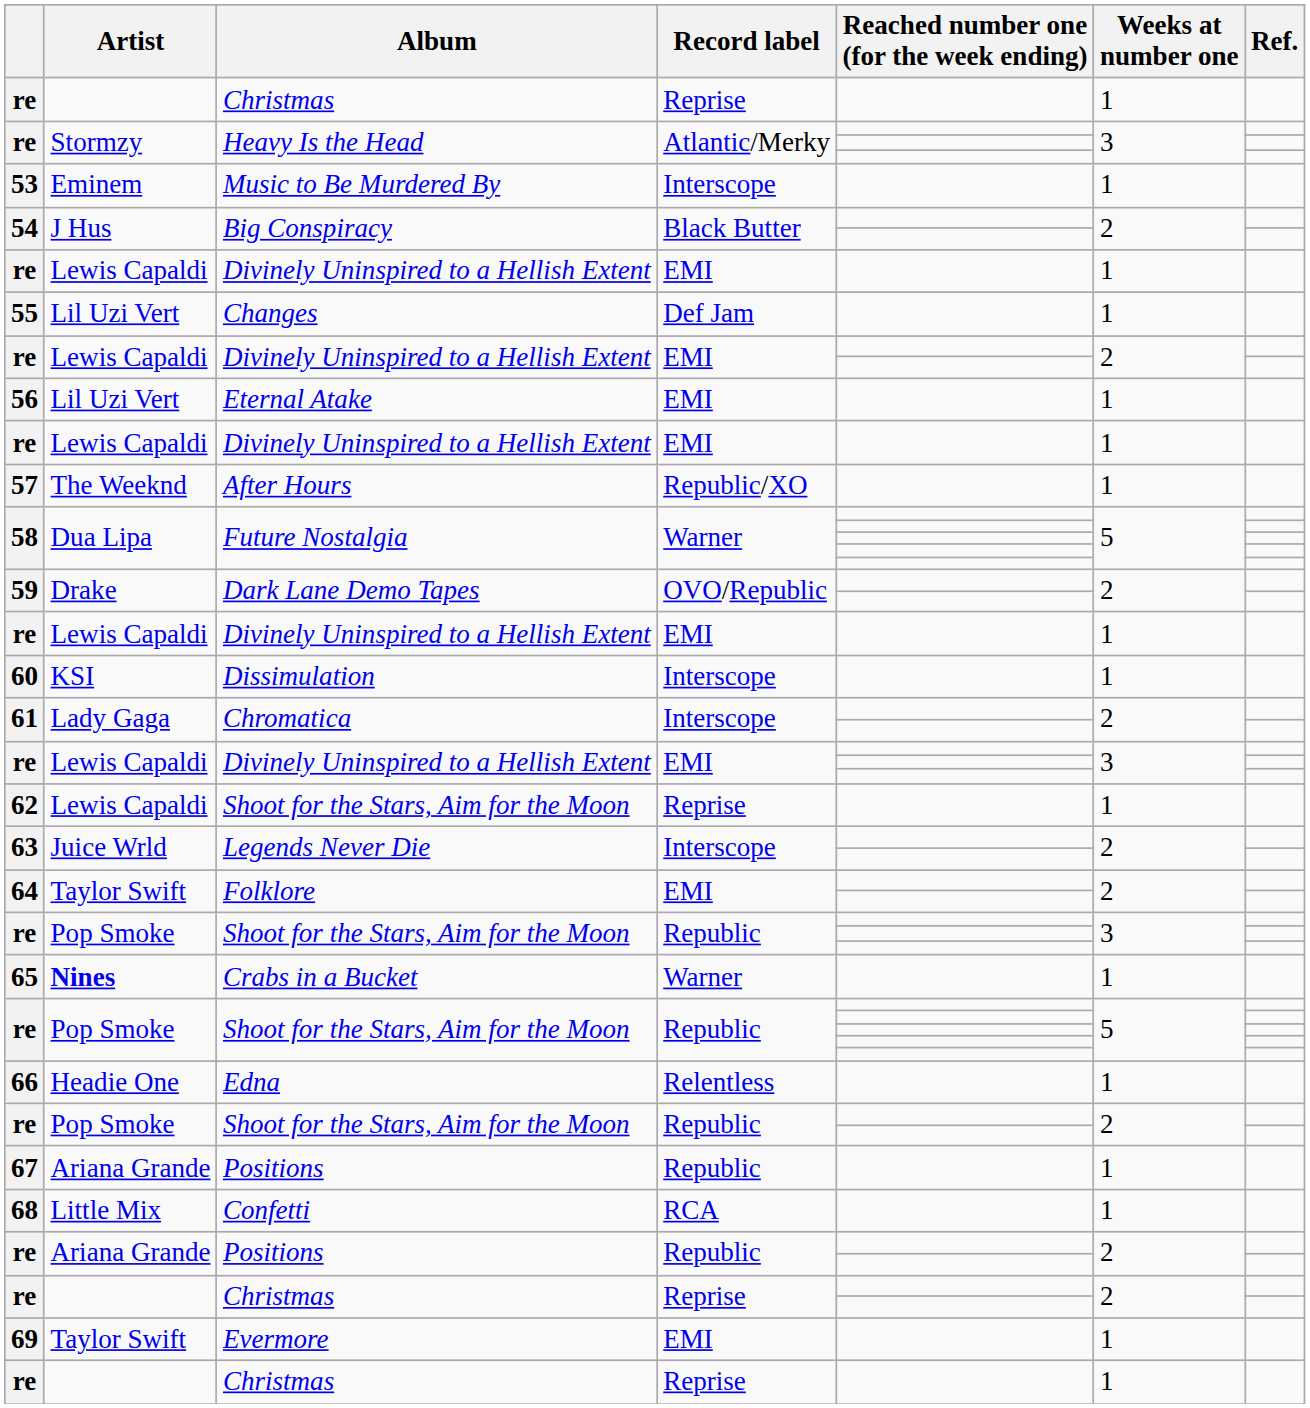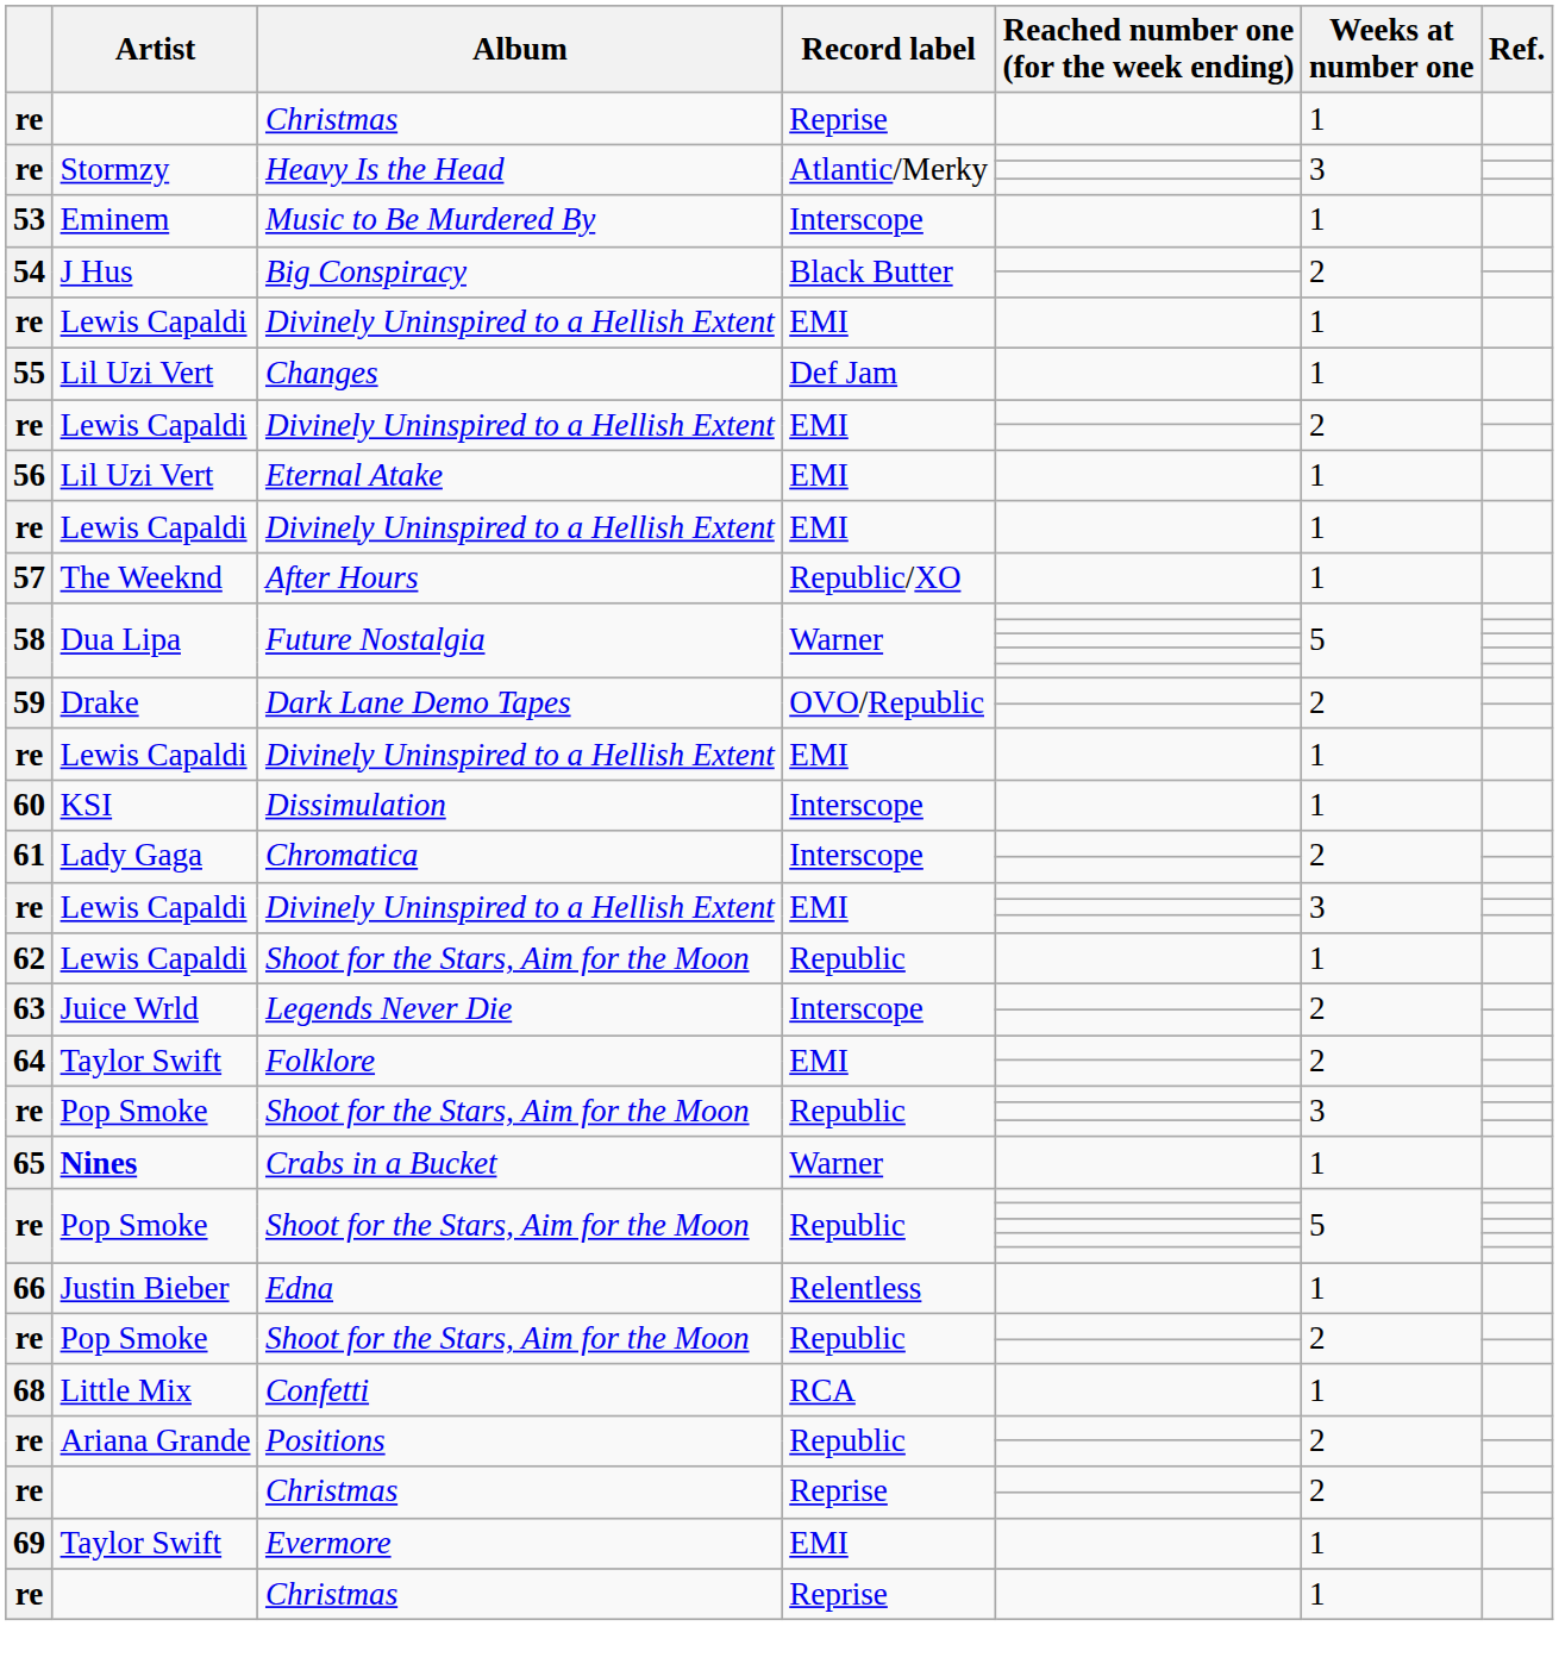62 / Shoot for the Stars, Aim for the Moon | Record label: Reprise -> Republic
Edna | Artist: Headie One -> Justin Bieber
- row: 67 | Ariana Grande | Positions | Republic | 1
